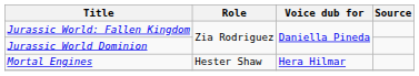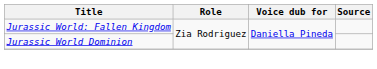- row: Mortal Engines | Hester Shaw | Hera Hilmar
